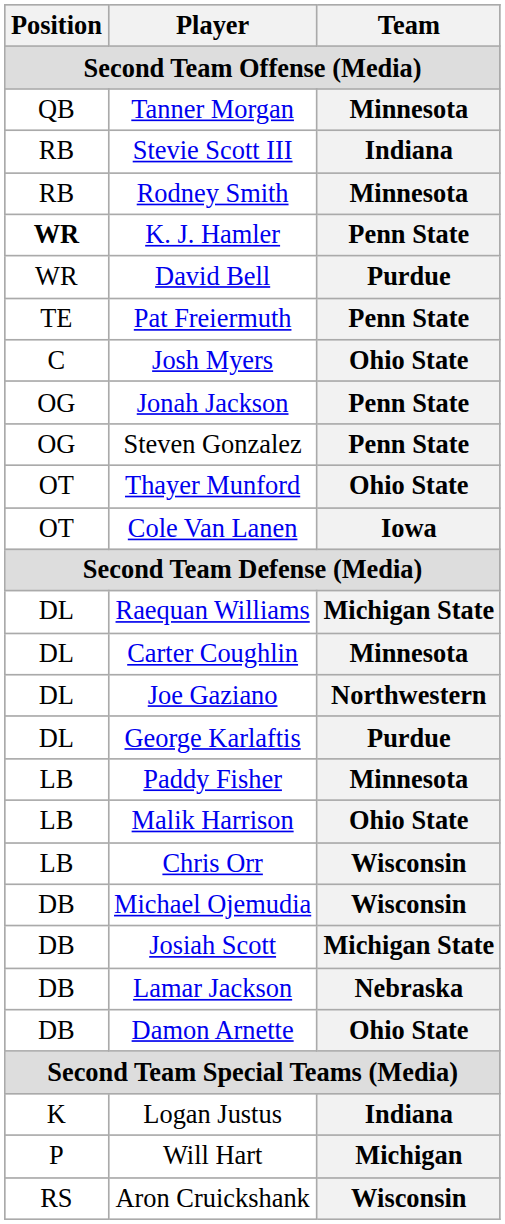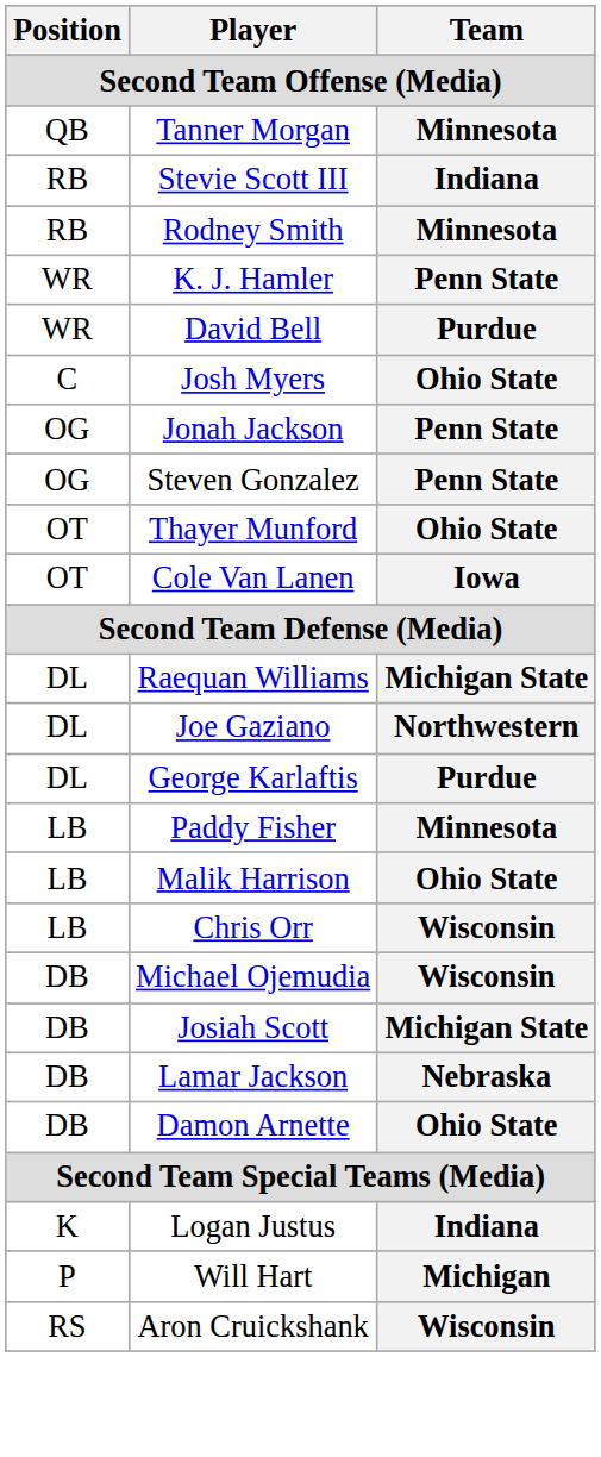K. J. Hamler | Position: bold -> normal
- row: TE | Pat Freiermuth | Penn State
- row: DL | Carter Coughlin | Minnesota
